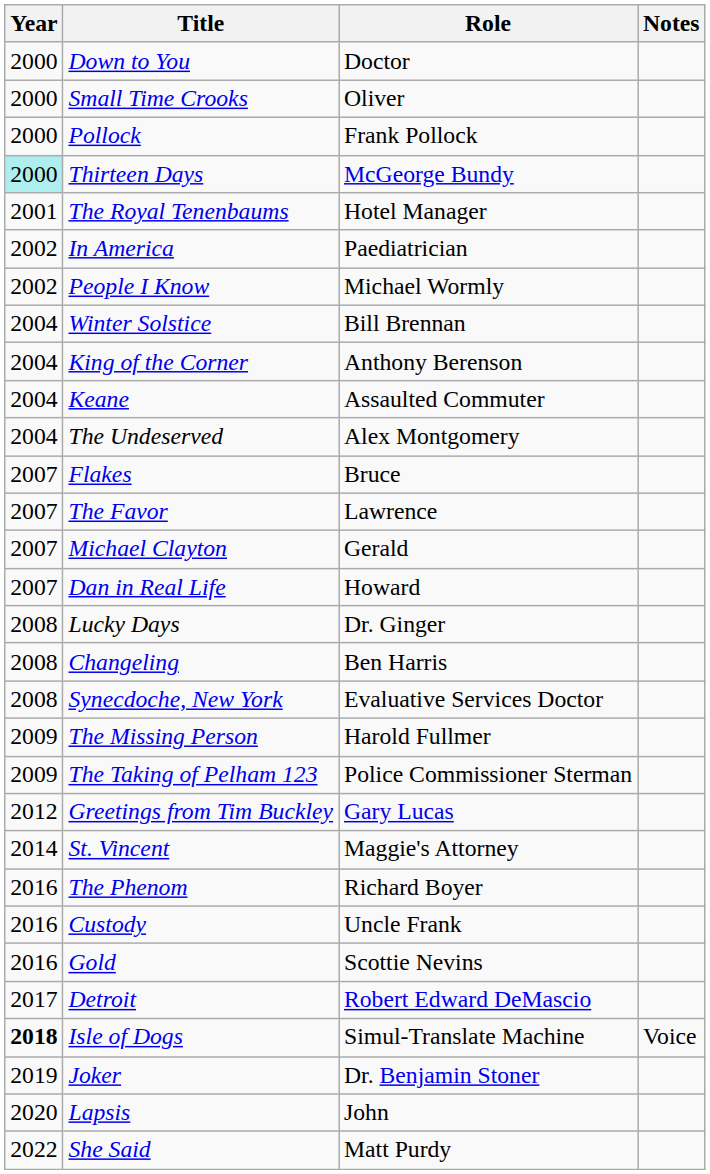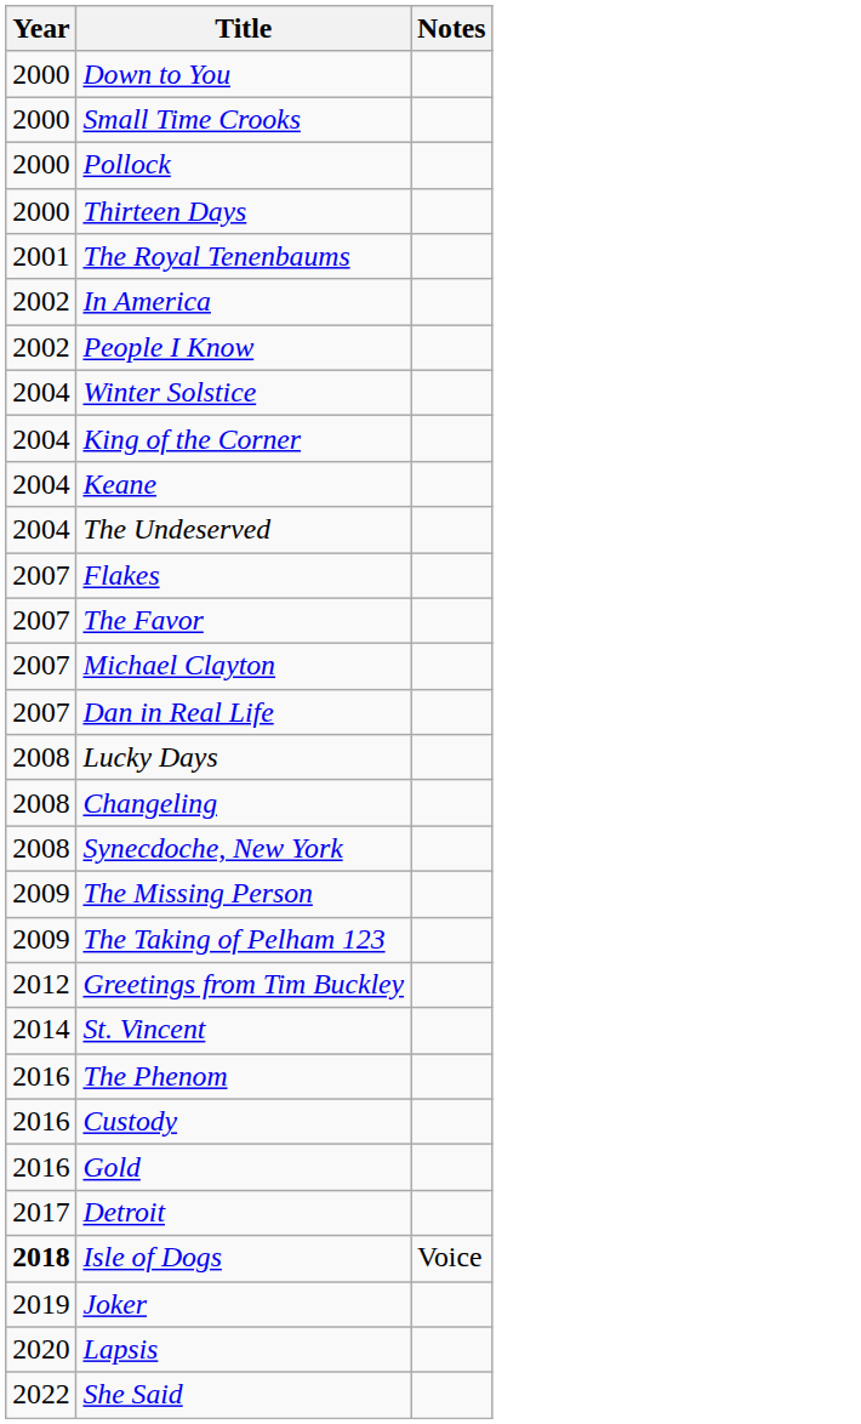- column: Role | Doctor | Oliver | Frank Pollock | McGeorge Bundy | Hotel Manager | Paediatrician | Michael Wormly | Bill Brennan | Anthony Berenson | Assaulted Commuter | Alex Montgomery | Bruce | Lawrence | Gerald | Howard | Dr. Ginger | Ben Harris | Evaluative Services Doctor | Harold Fullmer | Police Commissioner Sterman | Gary Lucas | Maggie's Attorney | Richard Boyer | Uncle Frank | Scottie Nevins | Robert Edward DeMascio | Simul-Translate Machine | Dr. Benjamin Stoner | John | Matt Purdy
Thirteen Days | Year: paleturquoise background -> no background
